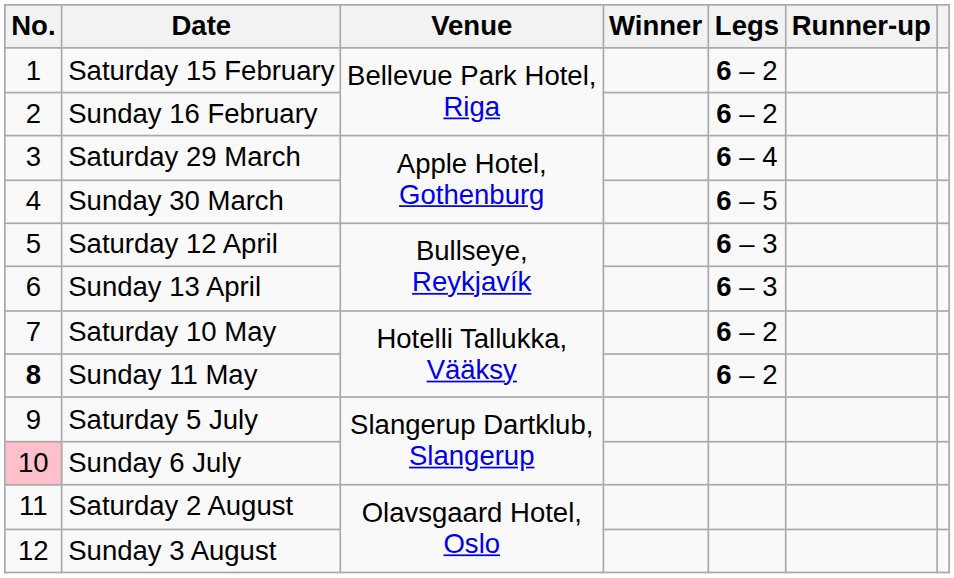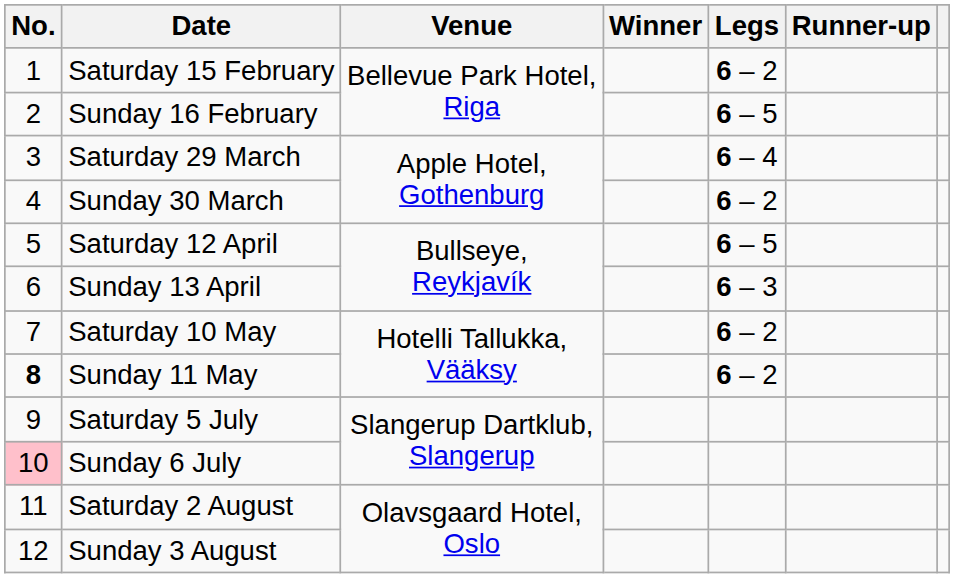Sunday 16 February | Legs: 6 – 2 -> 6 – 5
Sunday 30 March | Legs: 6 – 5 -> 6 – 2
Saturday 12 April | Legs: 6 – 3 -> 6 – 5
